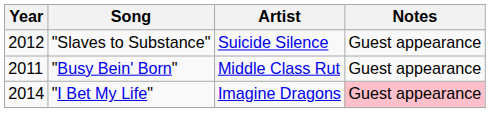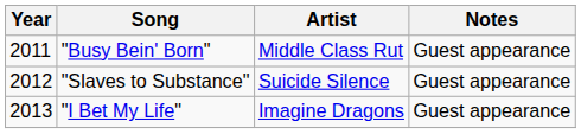rows swapped: "Busy Bein' Born" <-> "Slaves to Substance"
"I Bet My Life" | Year: 2014 -> 2013
"I Bet My Life" | Notes: pink background -> no background
